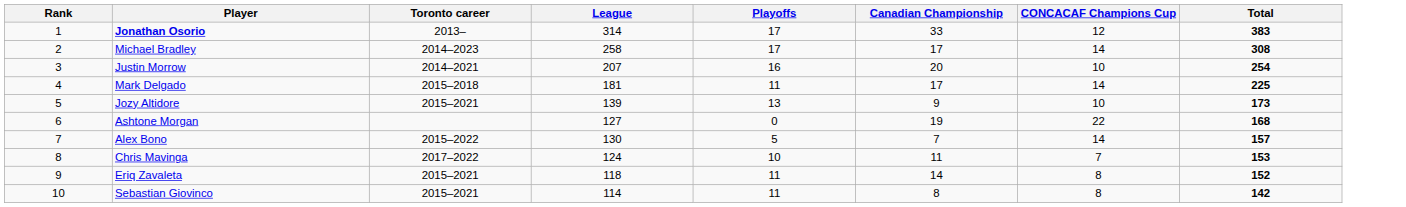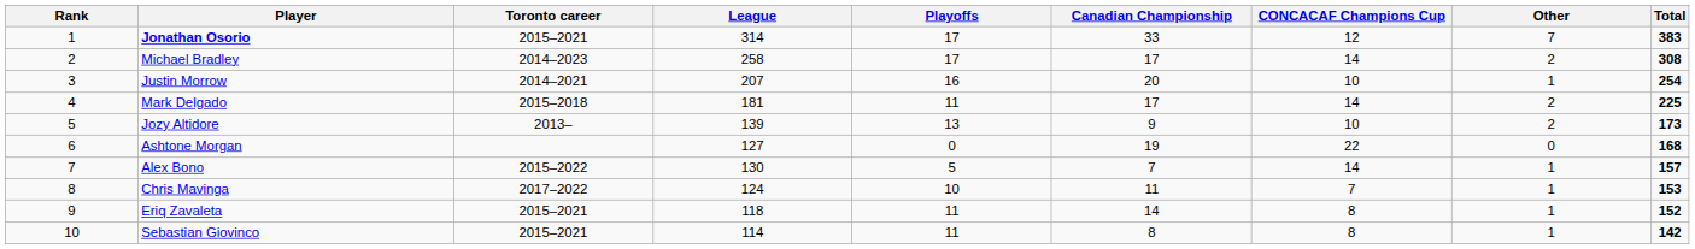+ column: Other | 7 | 2 | 1 | 2 | 2 | 0 | 1 | 1 | 1 | 1
Jonathan Osorio | Toronto career: 2013– -> 2015–2021
Jozy Altidore | Toronto career: 2015–2021 -> 2013–
